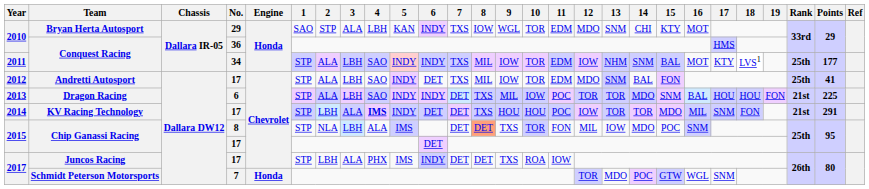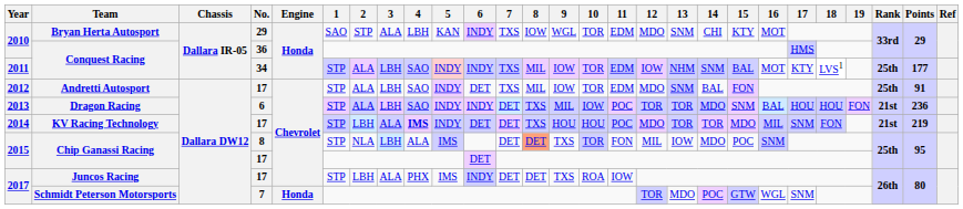Andretti Autosport | Points: 41 -> 91
Dragon Racing | Points: 225 -> 236
KV Racing Technology | 12: IOW -> MDO
KV Racing Technology | Points: 291 -> 219
